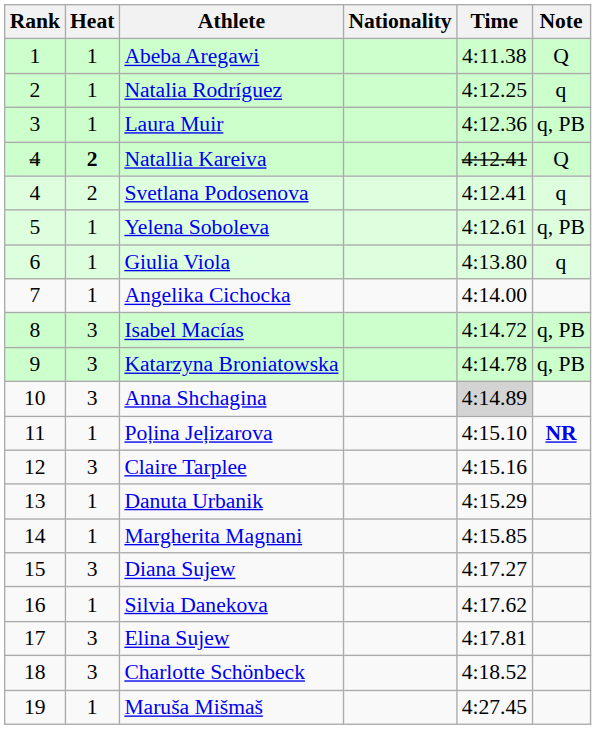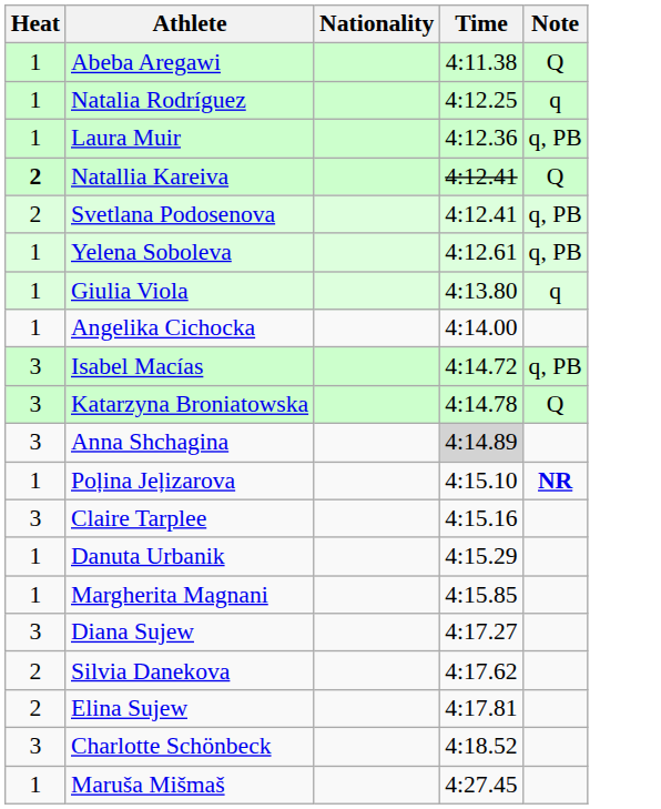- column: Rank | 1 | 2 | 3 | 4 | 4 | 5 | 6 | 7 | 8 | 9 | 10 | 11 | 12 | 13 | 14 | 15 | 16 | 17 | 18 | 19
Svetlana Podosenova | Note: q -> q, PB
Katarzyna Broniatowska | Note: q, PB -> Q
Silvia Danekova | Heat: 1 -> 2
Elina Sujew | Heat: 3 -> 2
